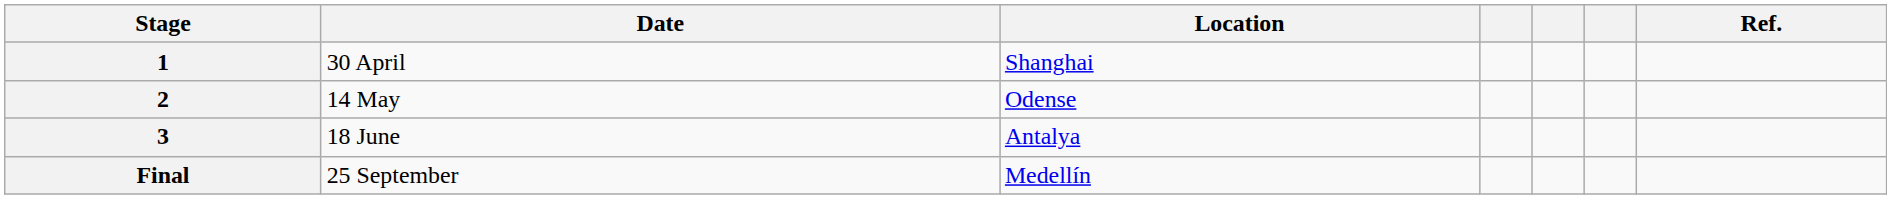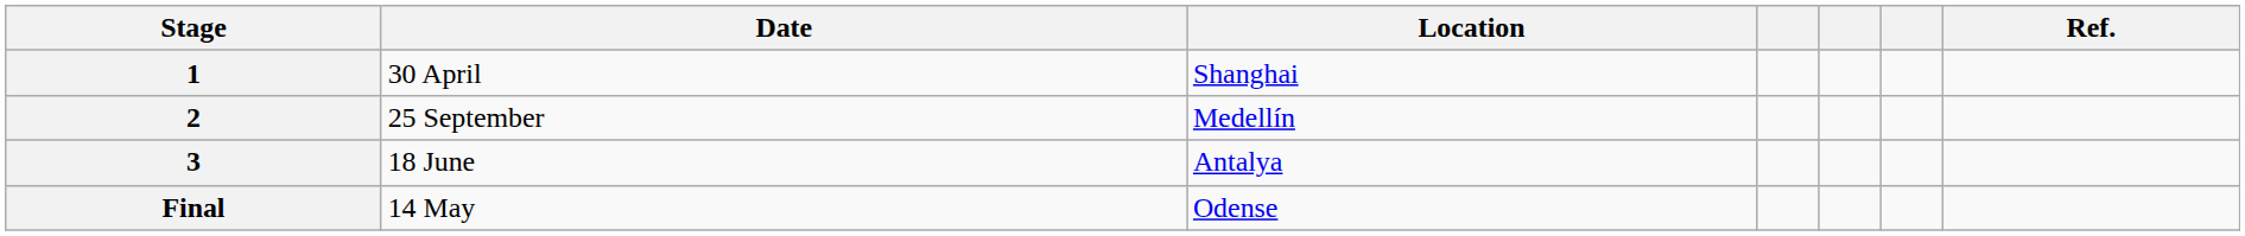2 | Date: 14 May -> 25 September
2 | Location: Odense -> Medellín
Final | Date: 25 September -> 14 May
Final | Location: Medellín -> Odense
